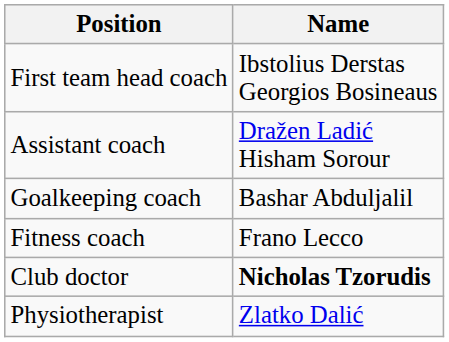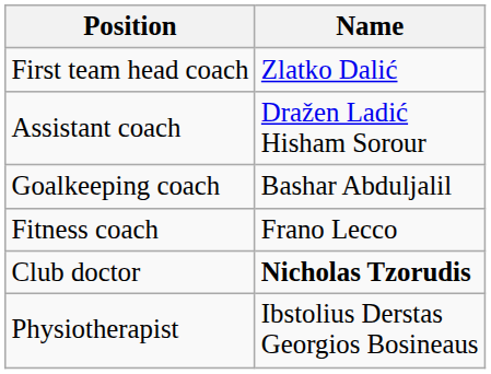First team head coach | Name: Ibstolius Derstas Georgios Bosineaus -> Zlatko Dalić
Physiotherapist | Name: Zlatko Dalić -> Ibstolius Derstas Georgios Bosineaus
